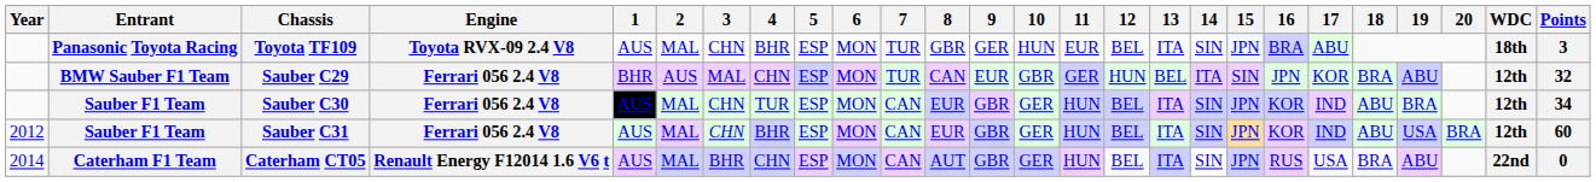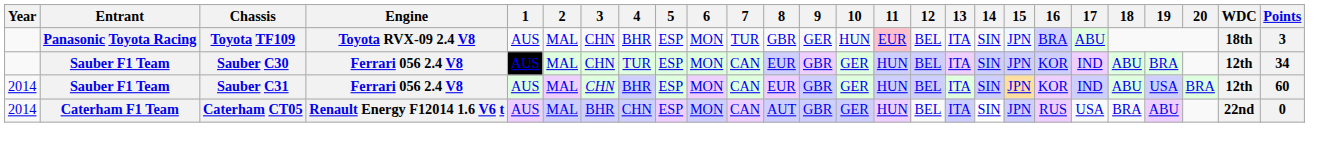Toyota TF109 | 11: no background -> pink background
- row: BMW Sauber F1 Team | Sauber C29 | Ferrari 056 2.4 V8 | BHR | AUS | MAL | CHN | ESP | MON | TUR | CAN | EUR | GBR | GER | HUN | BEL | ITA | SIN | JPN | KOR | BRA | ABU | 12th | 32
Sauber C31 | Year: 2012 -> 2014
